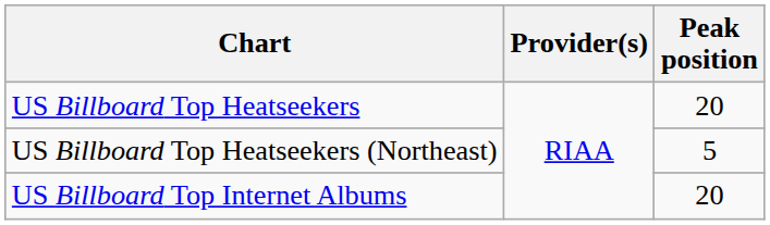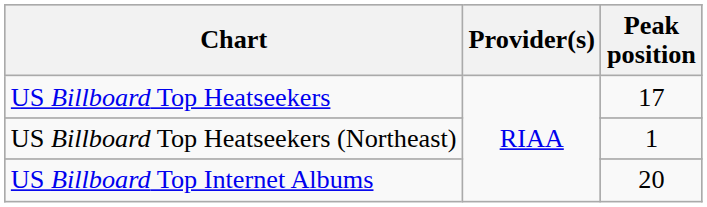US Billboard Top Heatseekers | Peak position: 20 -> 17
US Billboard Top Heatseekers (Northeast) | Peak position: 5 -> 1
